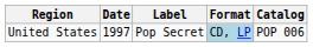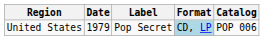United States | Date: 1997 -> 1979
